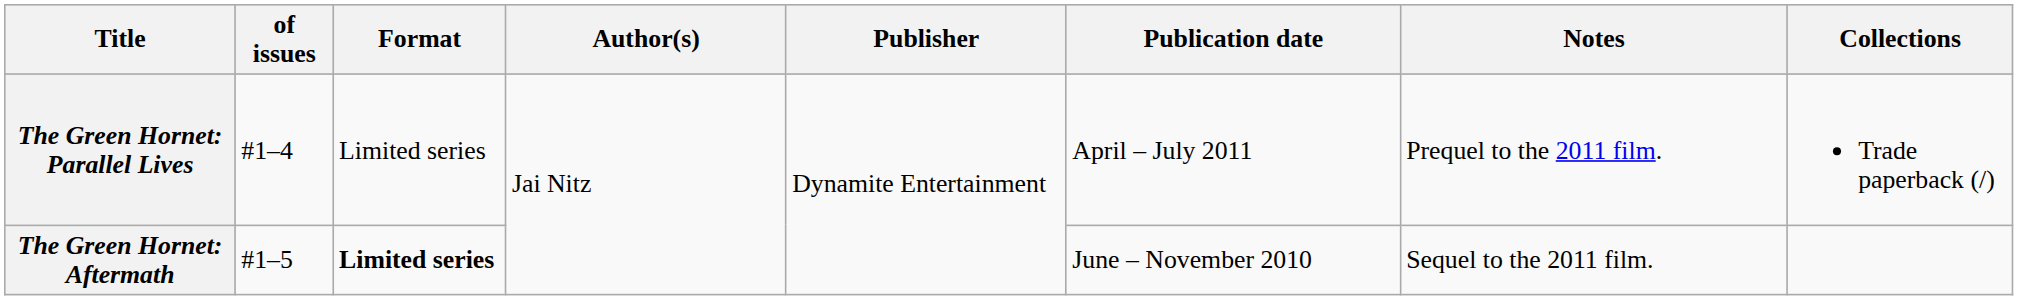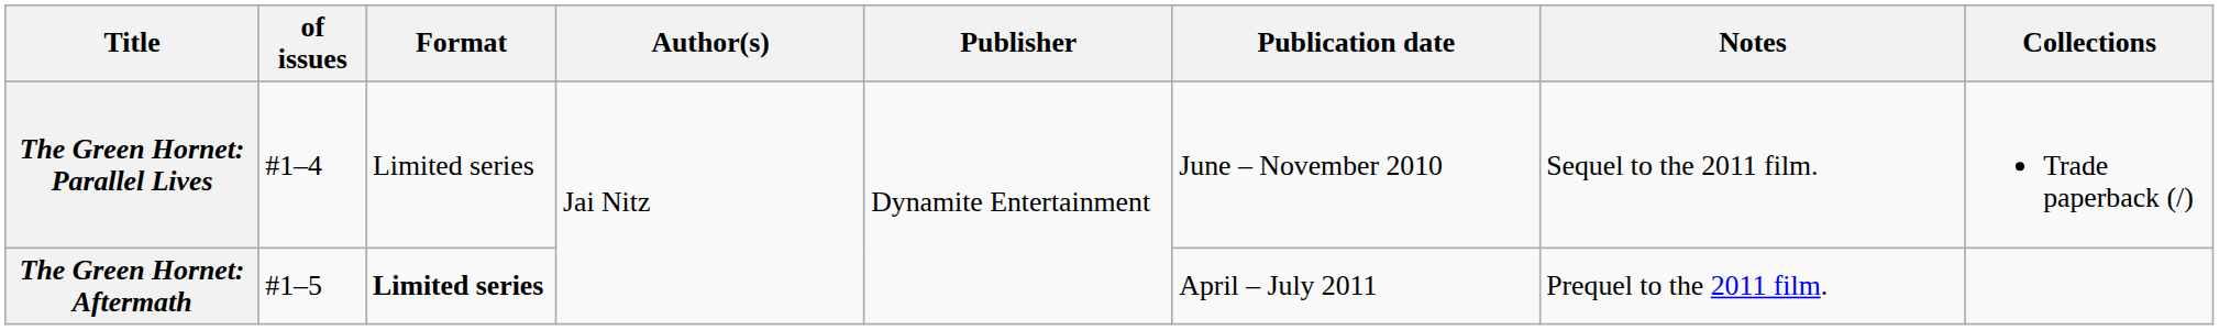The Green Hornet: Parallel Lives | Publication date: April – July 2011 -> June – November 2010
The Green Hornet: Parallel Lives | Notes: Prequel to the 2011 film. -> Sequel to the 2011 film.
The Green Hornet: Aftermath | Publication date: June – November 2010 -> April – July 2011
The Green Hornet: Aftermath | Notes: Sequel to the 2011 film. -> Prequel to the 2011 film.
